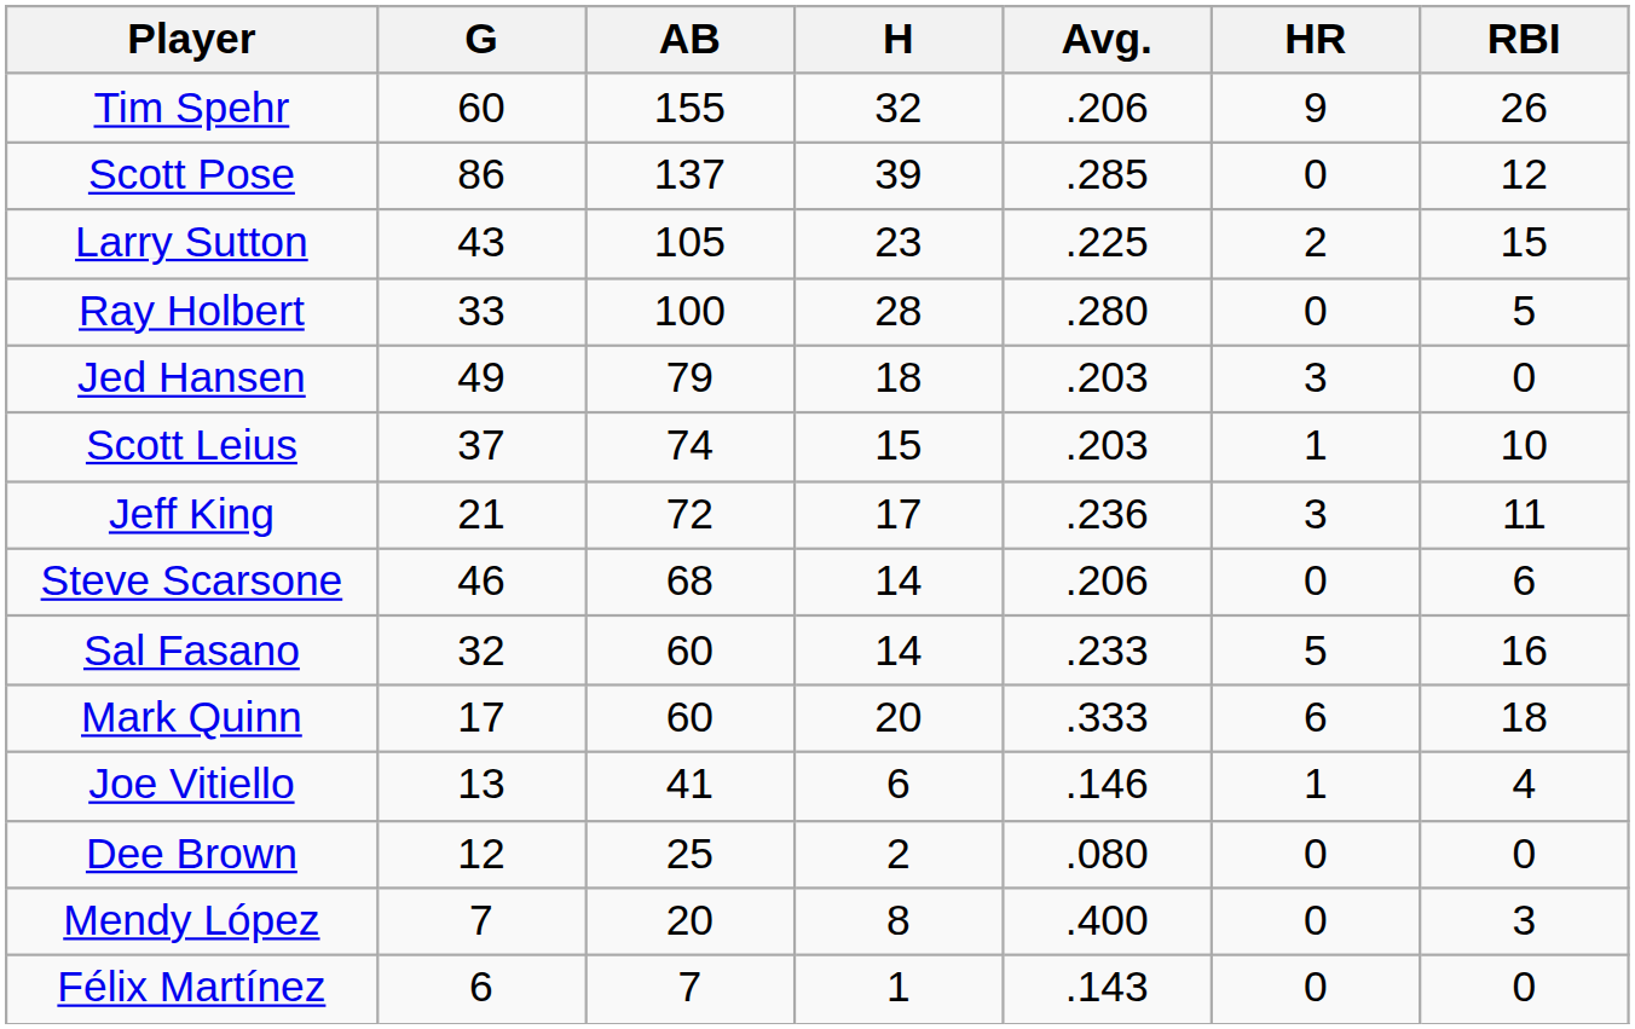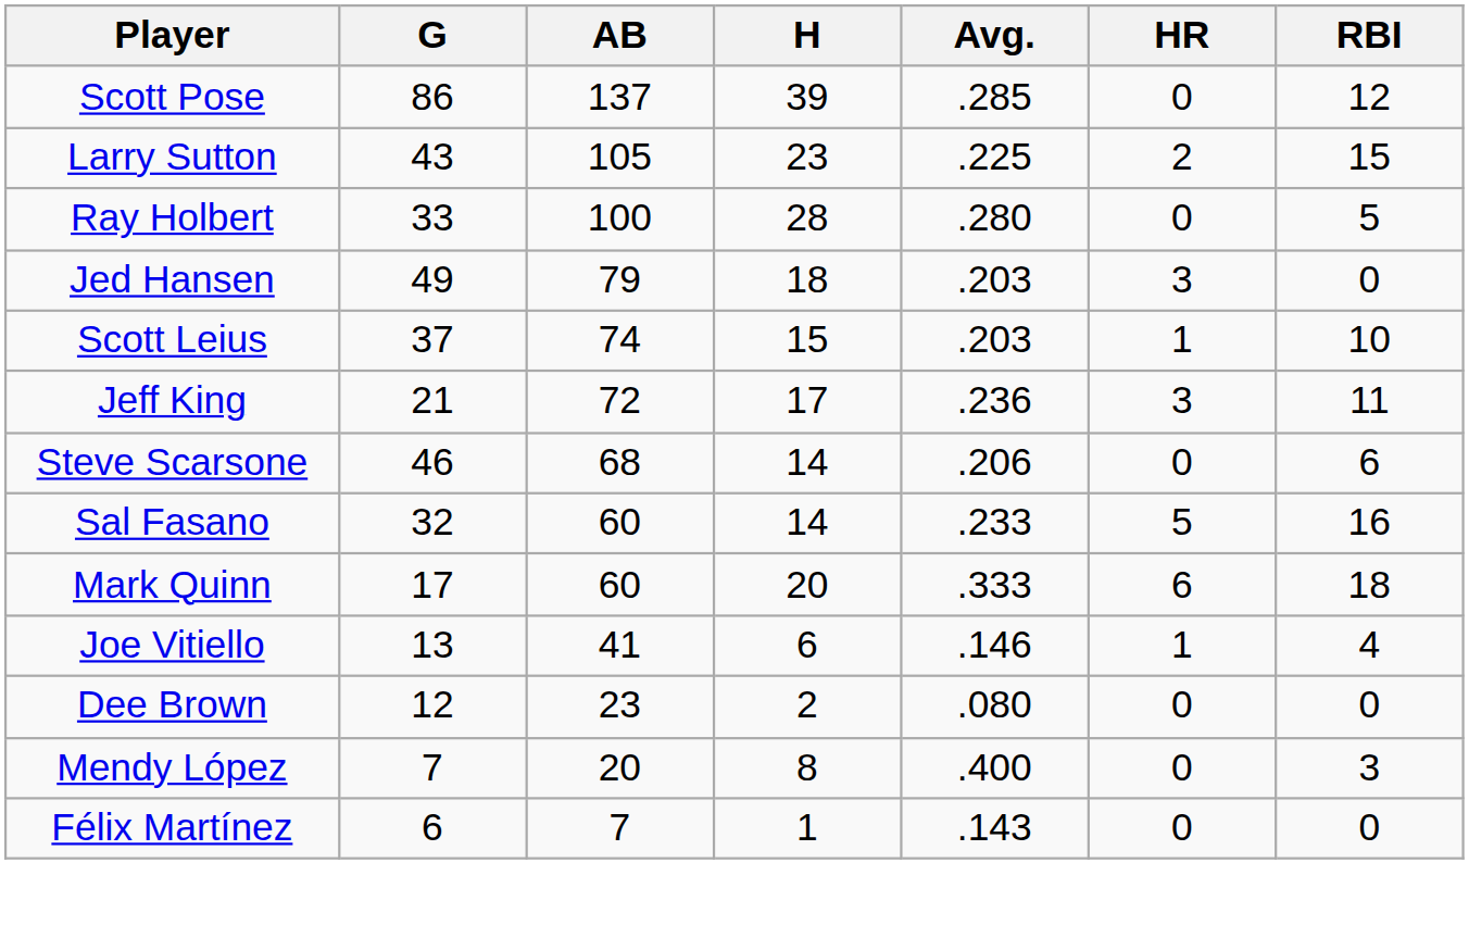- row: Tim Spehr | 60 | 155 | 32 | .206 | 9 | 26
Dee Brown | AB: 25 -> 23
